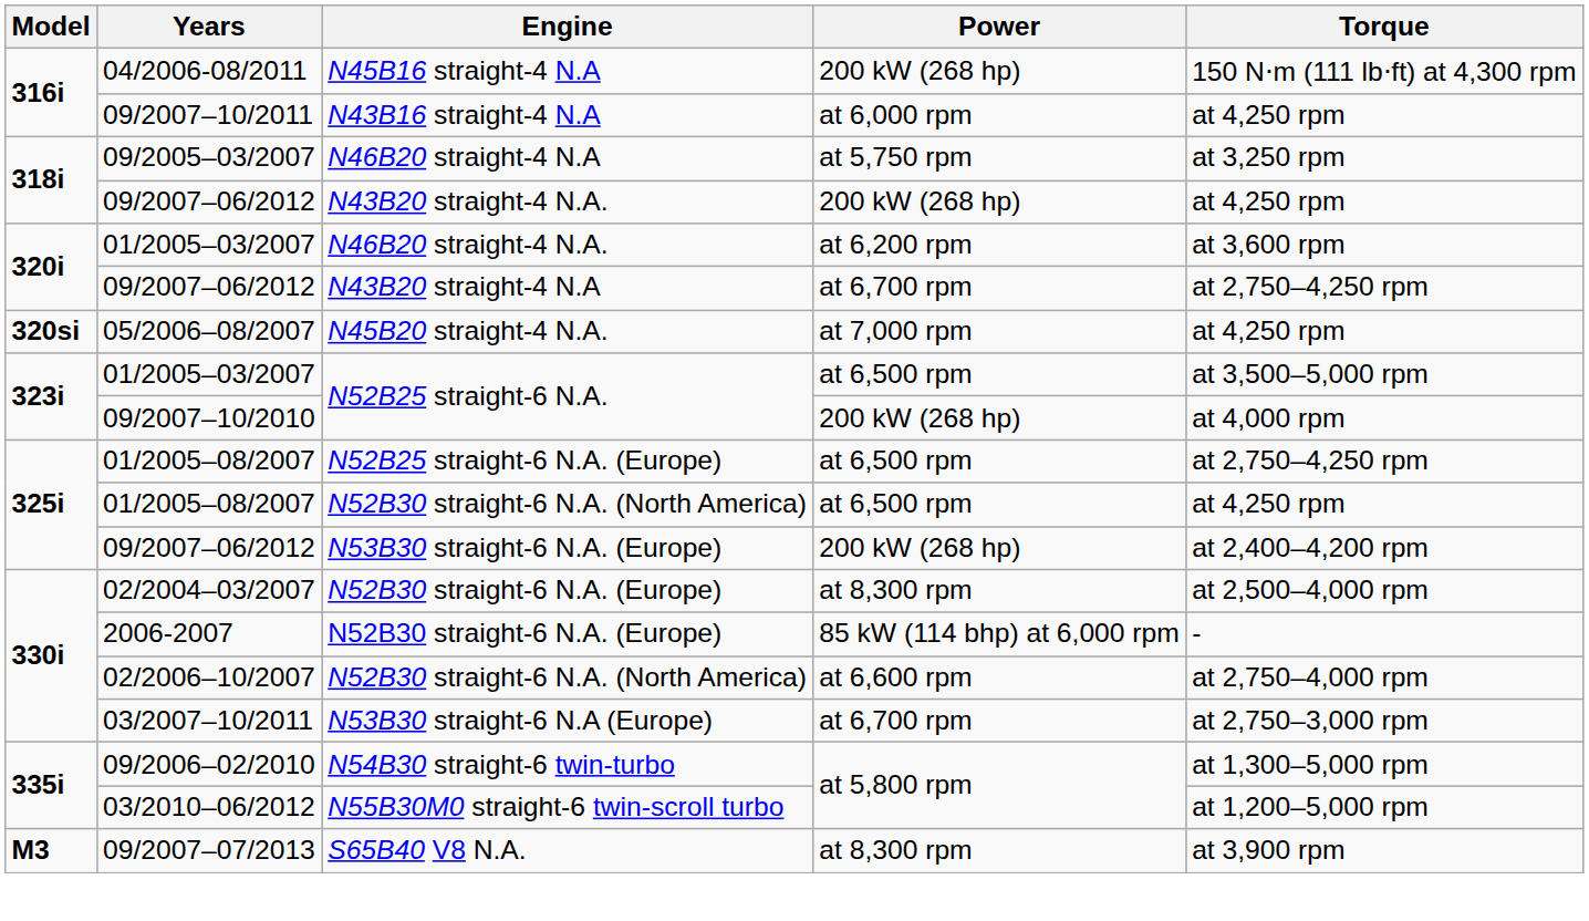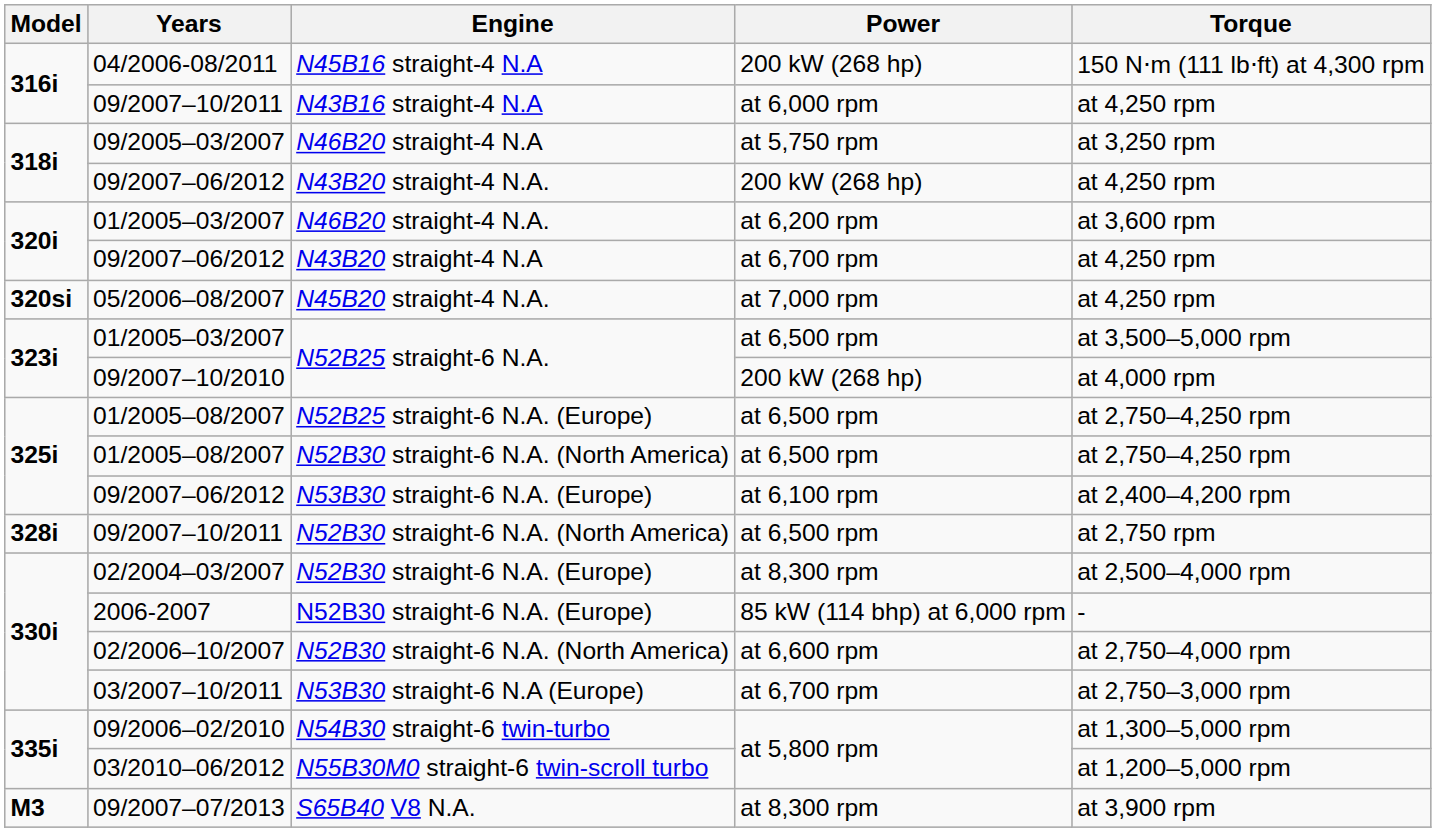N43B20 straight-4 N.A | Torque: at 2,750–4,250 rpm -> at 4,250 rpm
01/2005–08/2007 / N52B30 straight-6 N.A. (North America) | Torque: at 4,250 rpm -> at 2,750–4,250 rpm
N53B30 straight-6 N.A. (Europe) | Power: 200 kW (268 hp) -> at 6,100 rpm
+ row: 328i | 09/2007–10/2011 | N52B30 straight-6 N.A. (North America) | at 6,500 rpm | at 2,750 rpm
